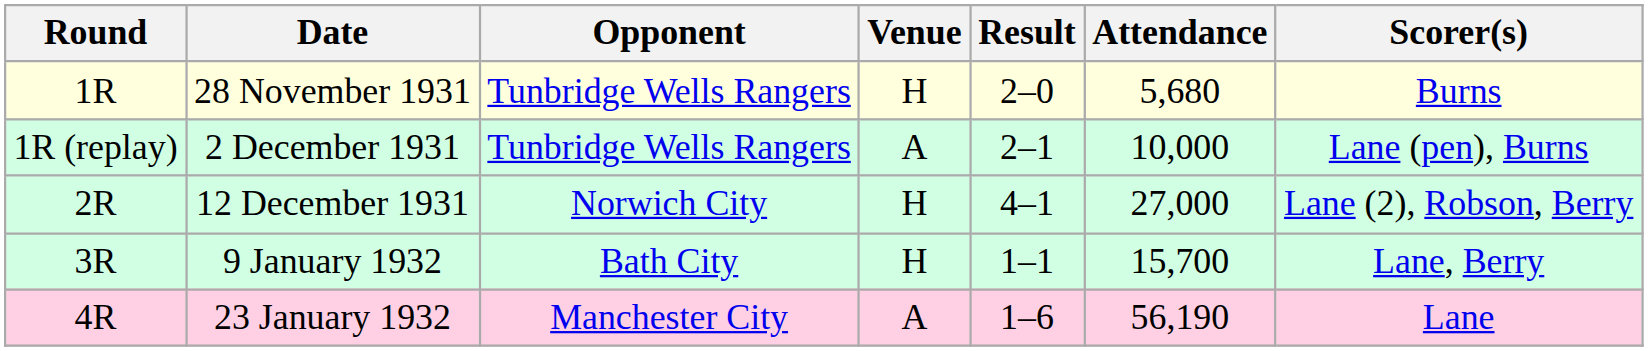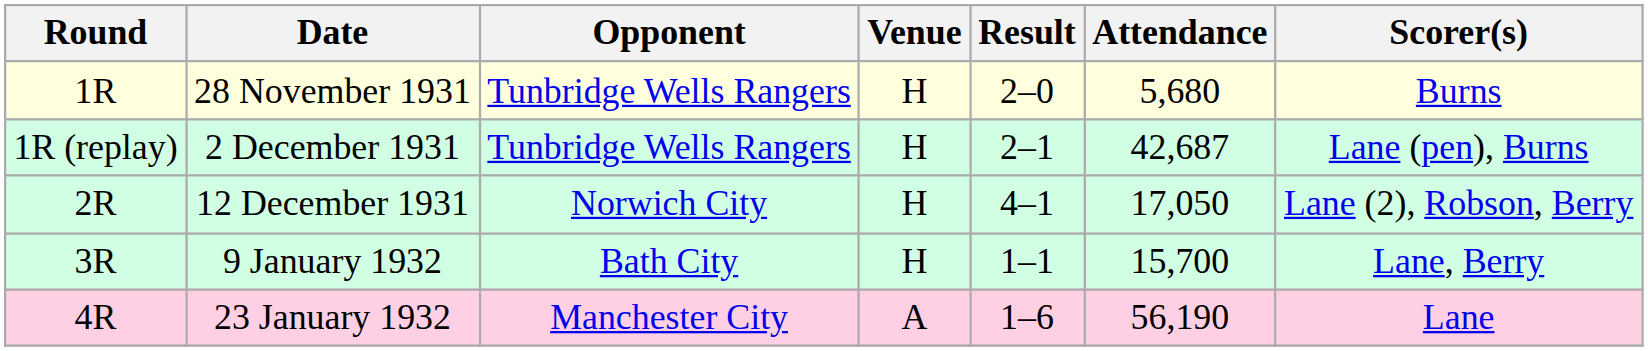2 December 1931 | Venue: A -> H
2 December 1931 | Attendance: 10,000 -> 42,687
12 December 1931 | Attendance: 27,000 -> 17,050
